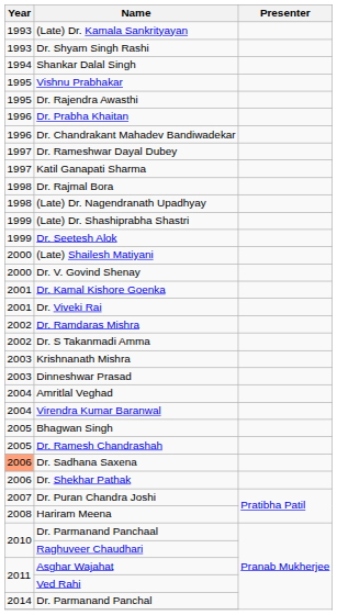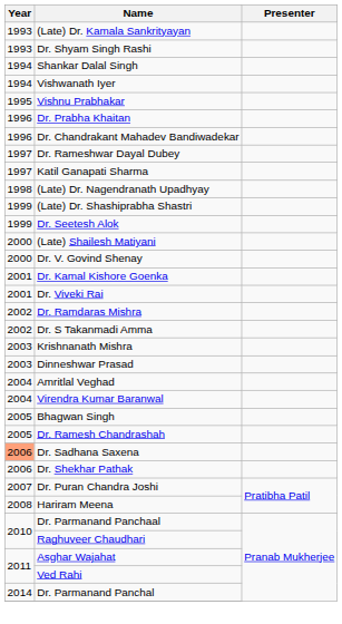+ row: 1994 | Vishwanath Iyer
- row: 1995 | Dr. Rajendra Awasthi
- row: 1998 | Dr. Rajmal Bora
